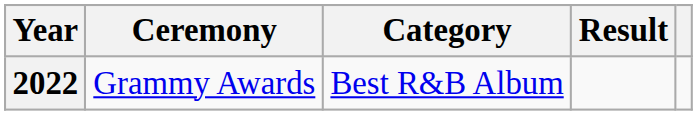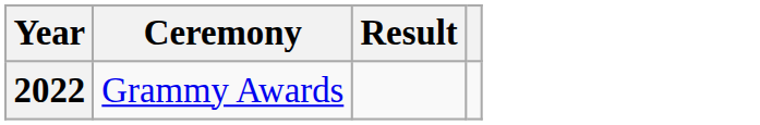- column: Category | Best R&B Album
